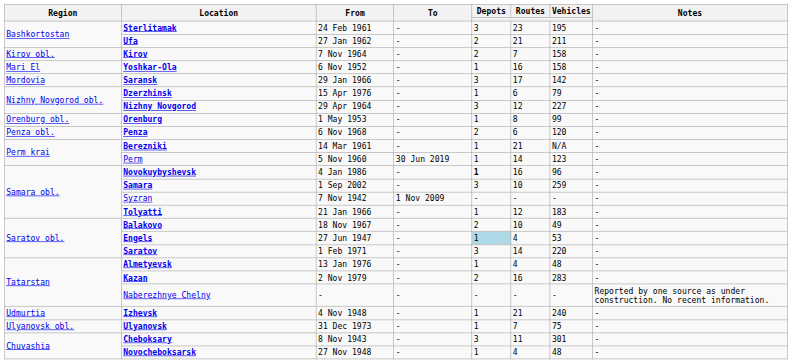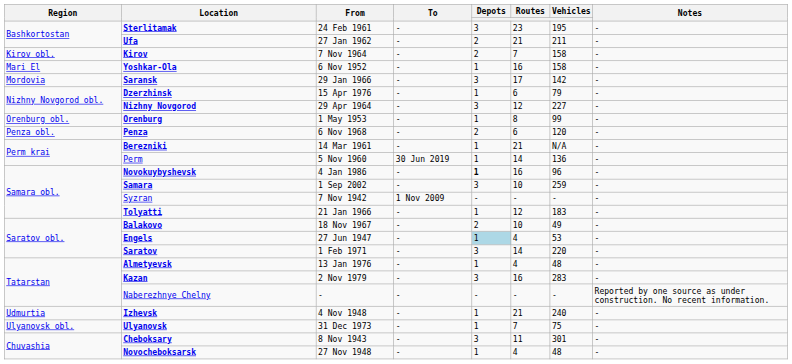Perm | Vehicles: 123 -> 136
Kazan | Depots: 2 -> 3
